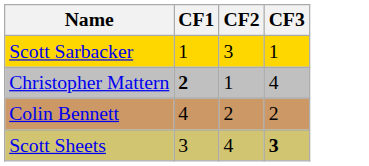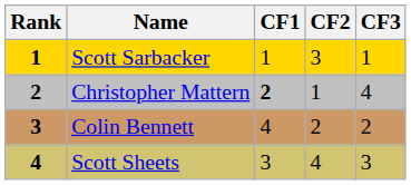+ column: Rank | 1 | 2 | 3 | 4
Scott Sheets | CF3: bold -> normal
